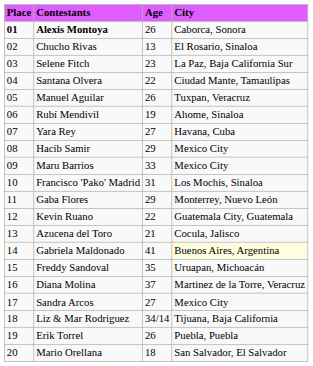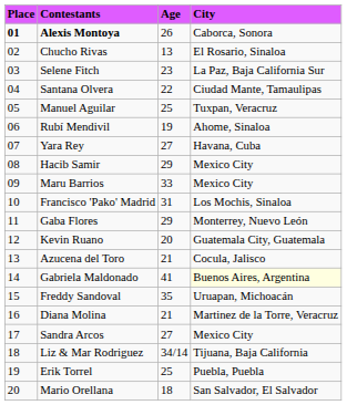Manuel Aguilar | Age: 26 -> 25
Kevin Ruano | Age: 22 -> 20
Diana Molina | Age: 37 -> 21
Erik Torrel | Age: 26 -> 25
